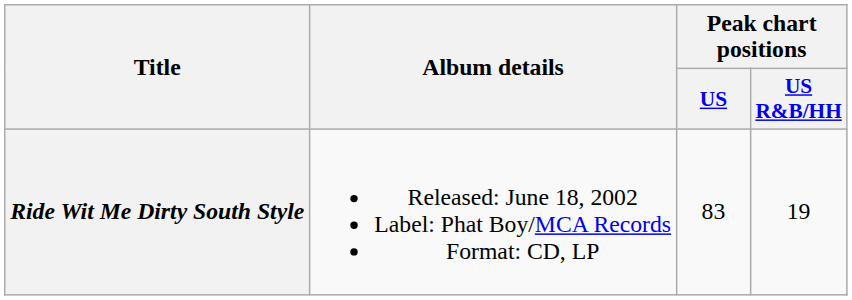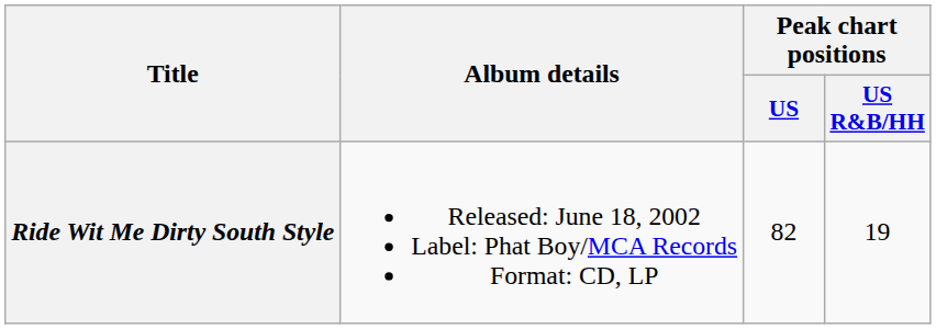Ride Wit Me Dirty South Style | Peak chart positions / US: 83 -> 82
